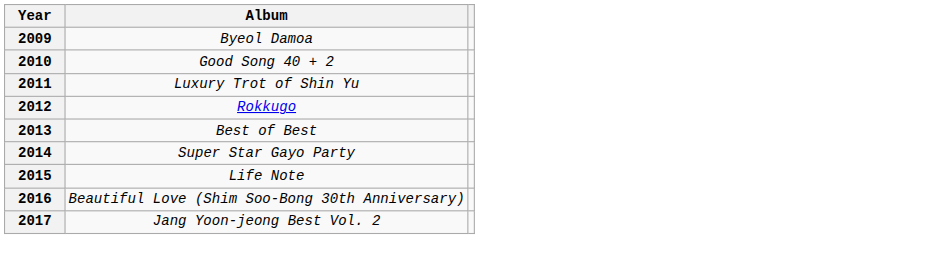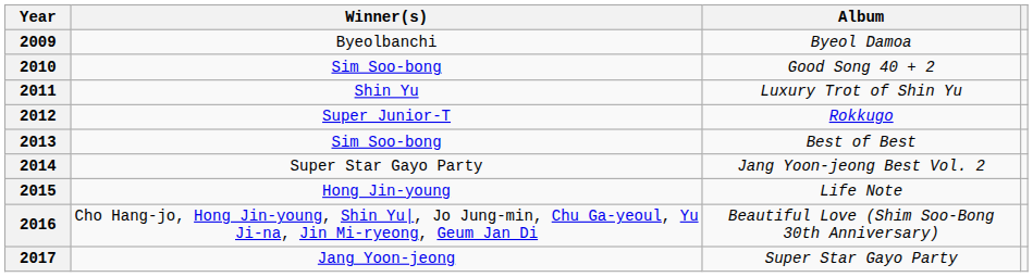+ column: Winner(s) | Byeolbanchi | Sim Soo-bong | Shin Yu | Super Junior-T | Sim Soo-bong | Super Star Gayo Party | Hong Jin-young | Cho Hang-jo, Hong Jin-young, Shin Yu|, Jo Jung-min, Chu Ga-yeoul, Yu Ji-na, Jin Mi-ryeong, Geum Jan Di | Jang Yoon-jeong
2014 | Album: Super Star Gayo Party -> Jang Yoon-jeong Best Vol. 2
2017 | Album: Jang Yoon-jeong Best Vol. 2 -> Super Star Gayo Party
